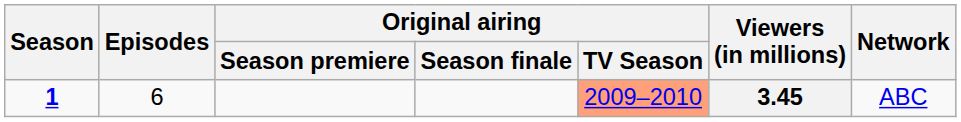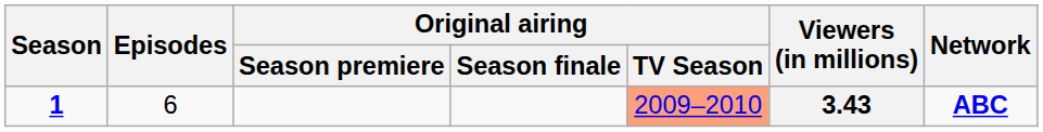1 | Viewers (in millions): 3.45 -> 3.43
1 | Network: normal -> bold
